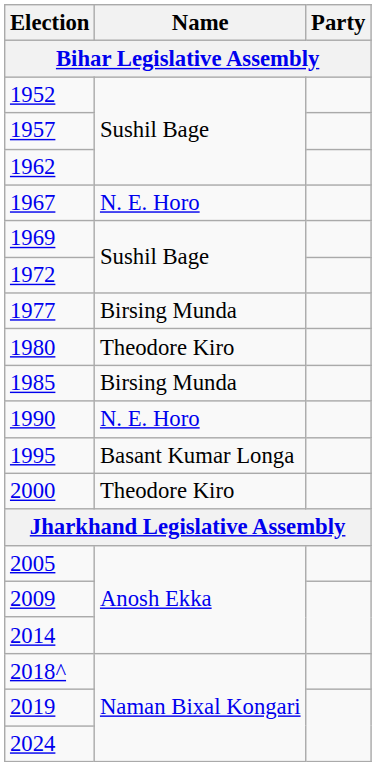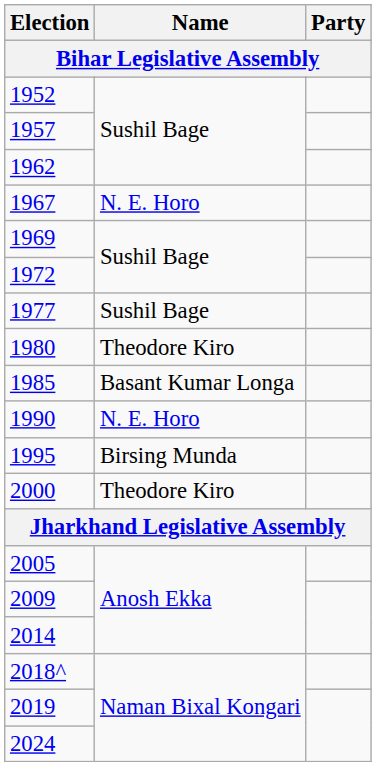1977 | Name: Birsing Munda -> Sushil Bage
1985 | Name: Birsing Munda -> Basant Kumar Longa
1995 | Name: Basant Kumar Longa -> Birsing Munda
